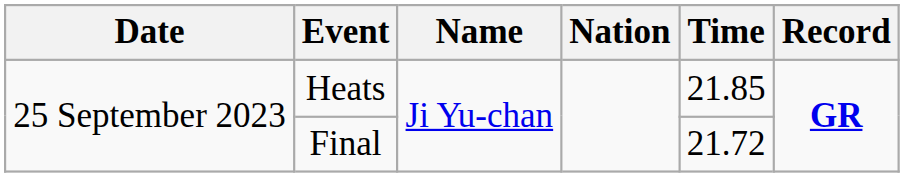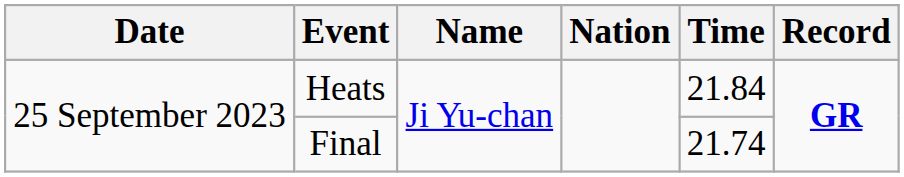Heats | Time: 21.85 -> 21.84
Final | Time: 21.72 -> 21.74
